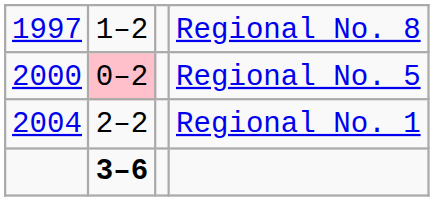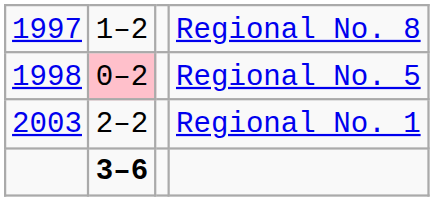Regional No. 5 | column 1: 2000 -> 1998
Regional No. 1 | column 1: 2004 -> 2003
